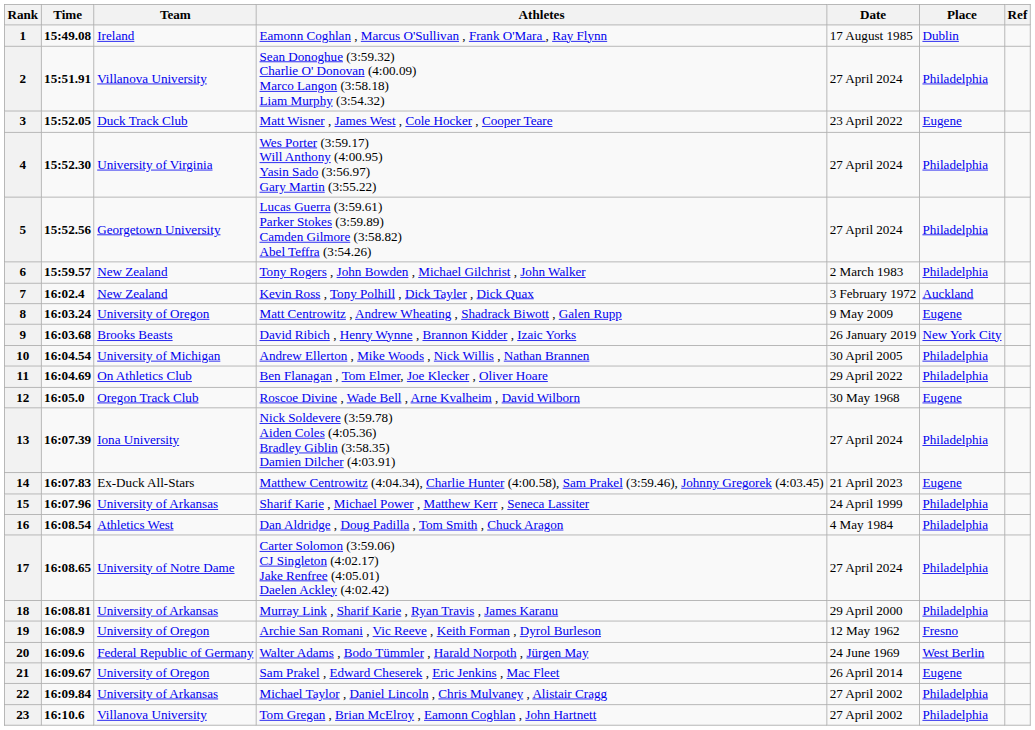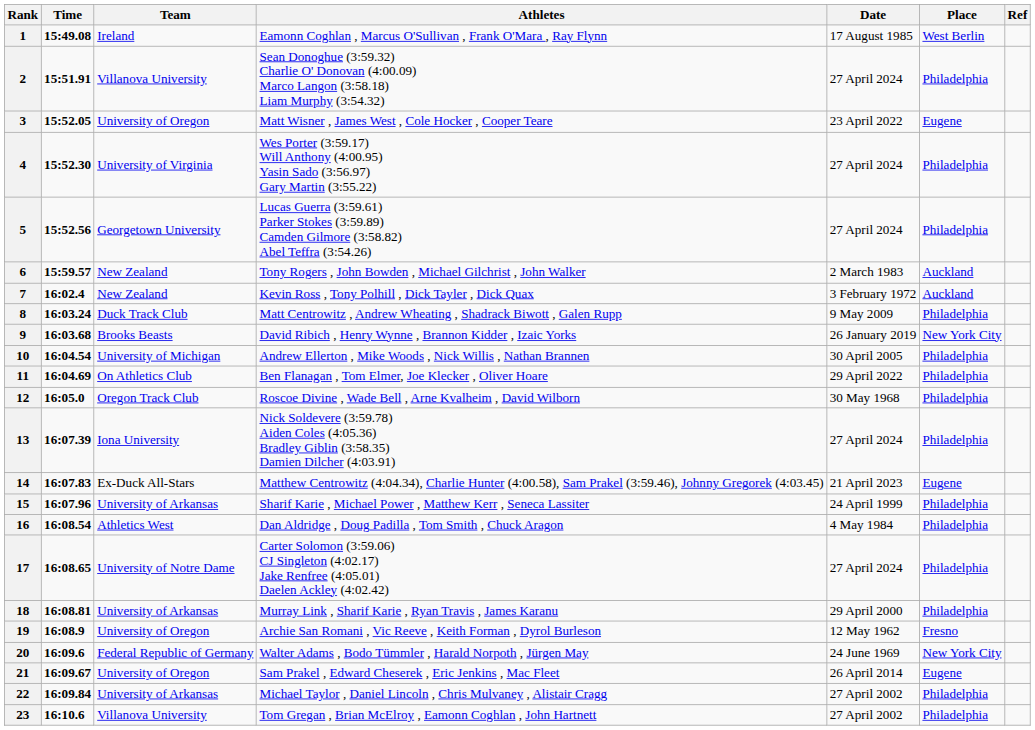1 | Place: Dublin -> West Berlin
3 | Team: Duck Track Club -> University of Oregon
6 | Place: Philadelphia -> Auckland
8 | Team: University of Oregon -> Duck Track Club
8 | Place: Eugene -> Philadelphia
12 | Place: Eugene -> Philadelphia
20 | Place: West Berlin -> New York City
